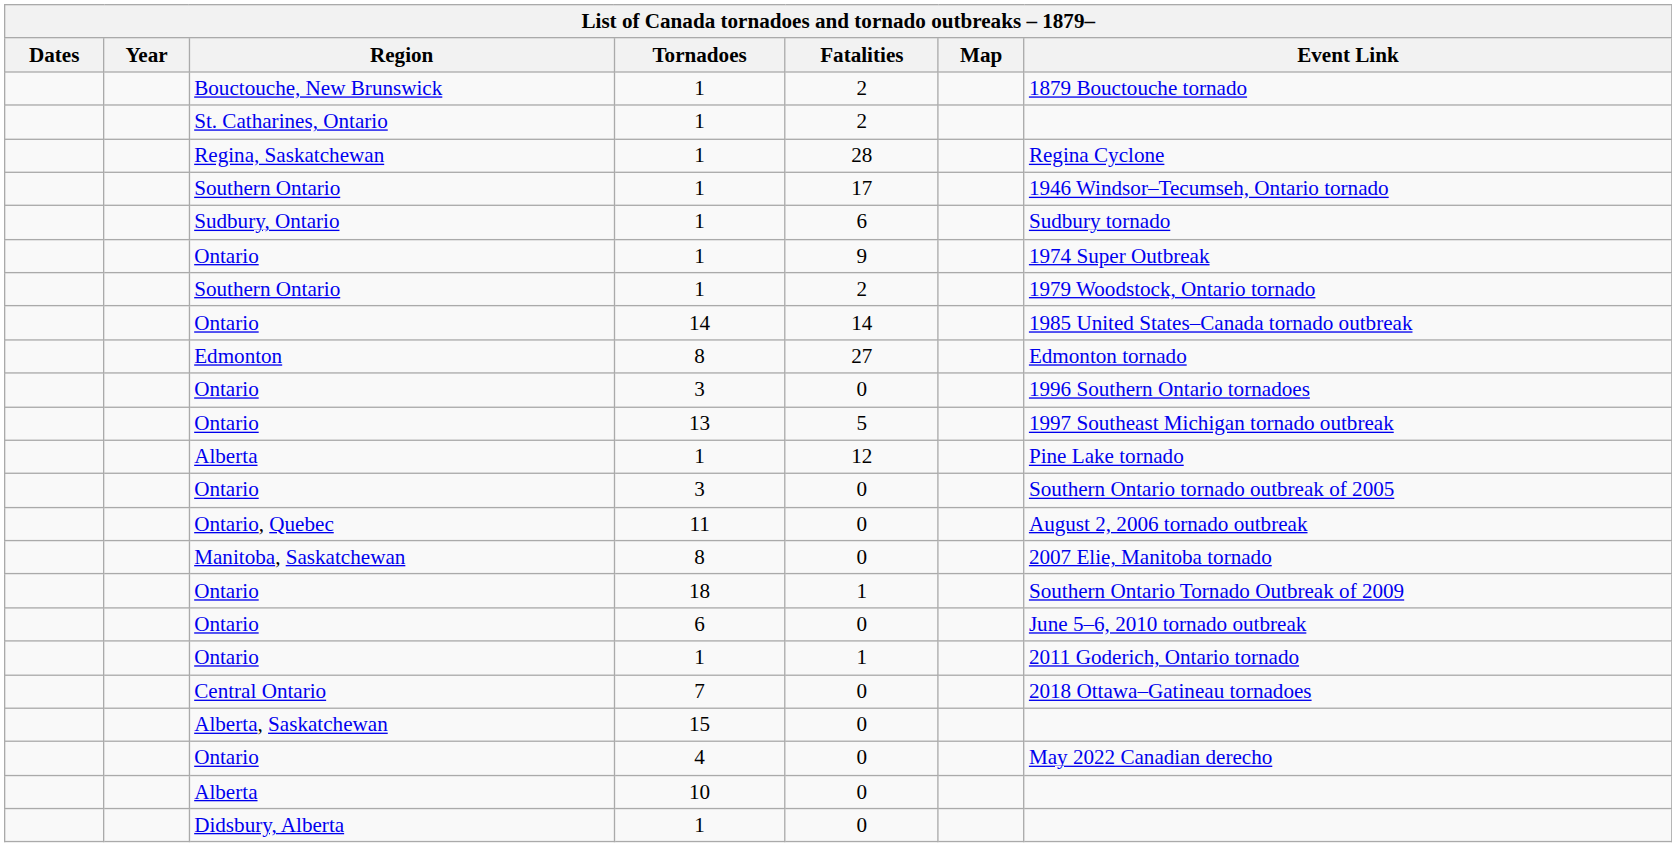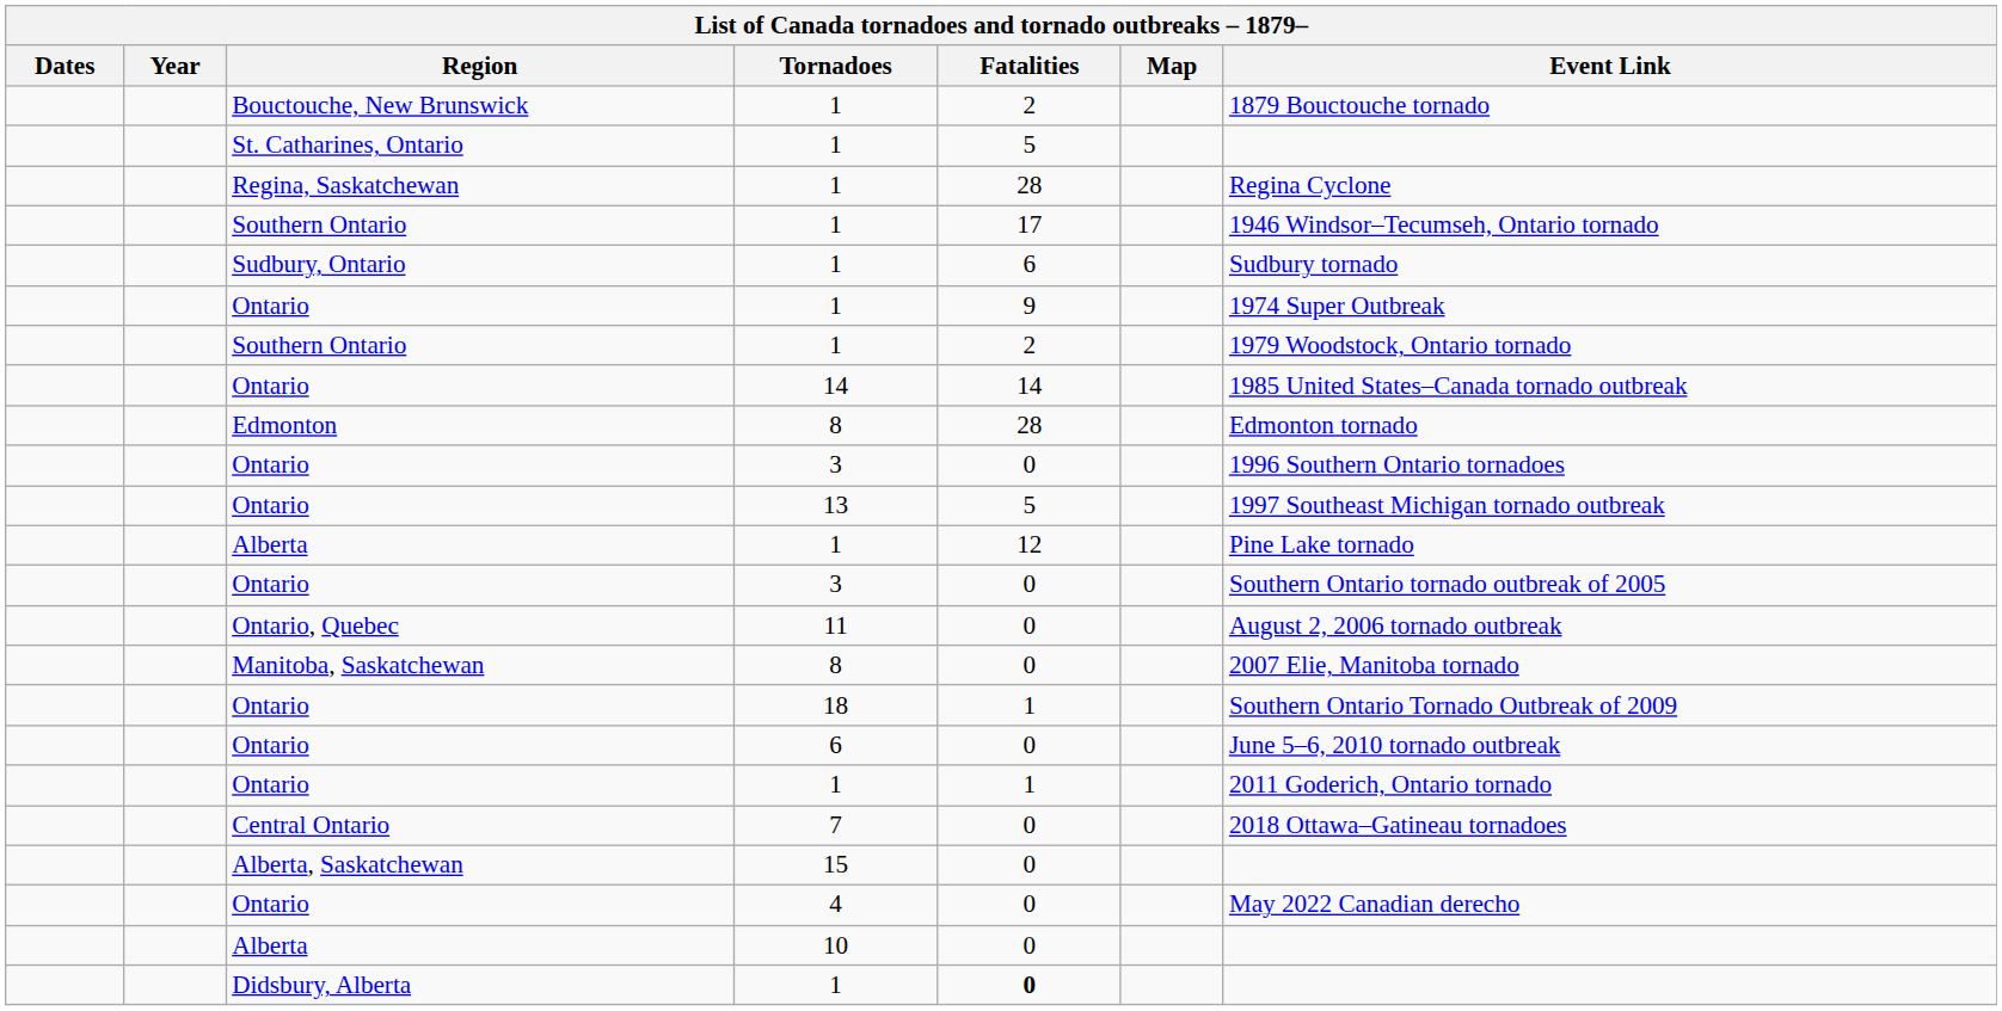St. Catharines, Ontario | Fatalities: 2 -> 5
Edmonton | Fatalities: 27 -> 28
Didsbury, Alberta | Fatalities: normal -> bold
